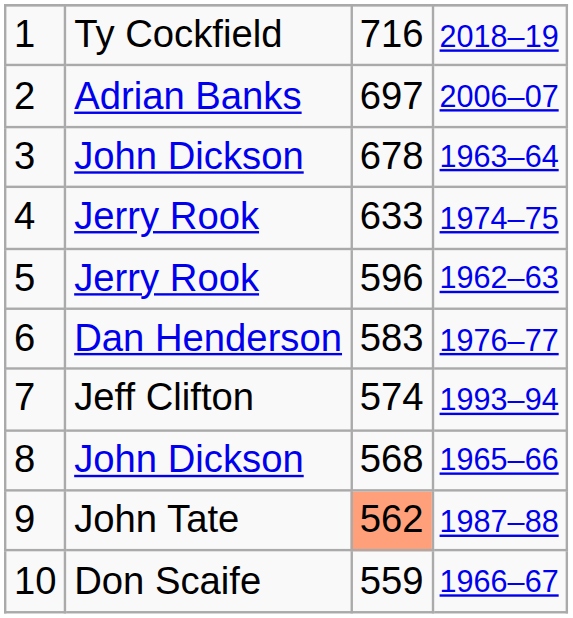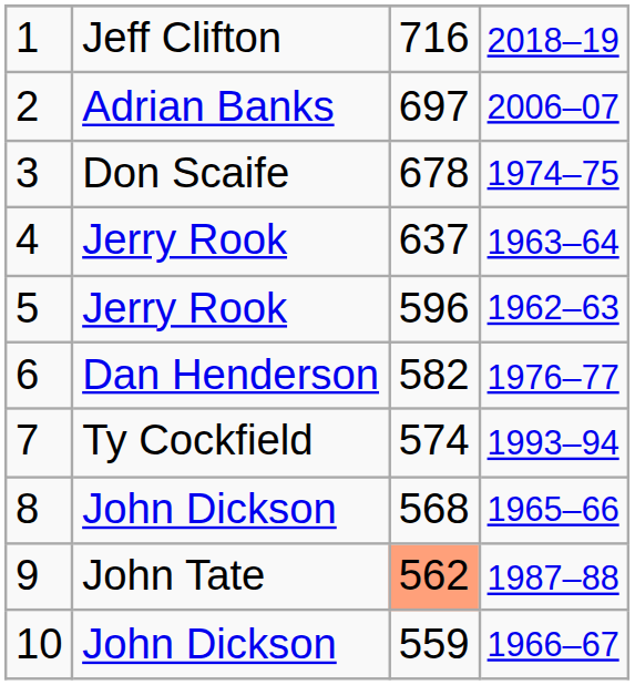1 | column 2: Ty Cockfield -> Jeff Clifton
3 | column 2: John Dickson -> Don Scaife
3 | column 4: 1963–64 -> 1974–75
4 | column 3: 633 -> 637
4 | column 4: 1974–75 -> 1963–64
6 | column 3: 583 -> 582
7 | column 2: Jeff Clifton -> Ty Cockfield
10 | column 2: Don Scaife -> John Dickson
